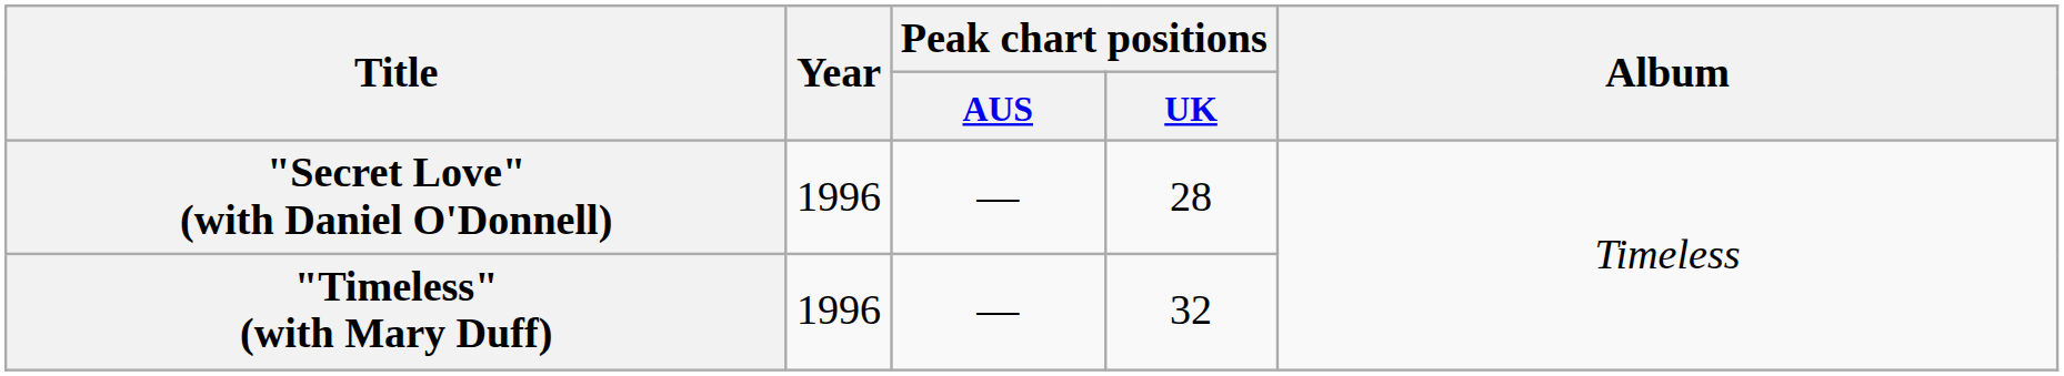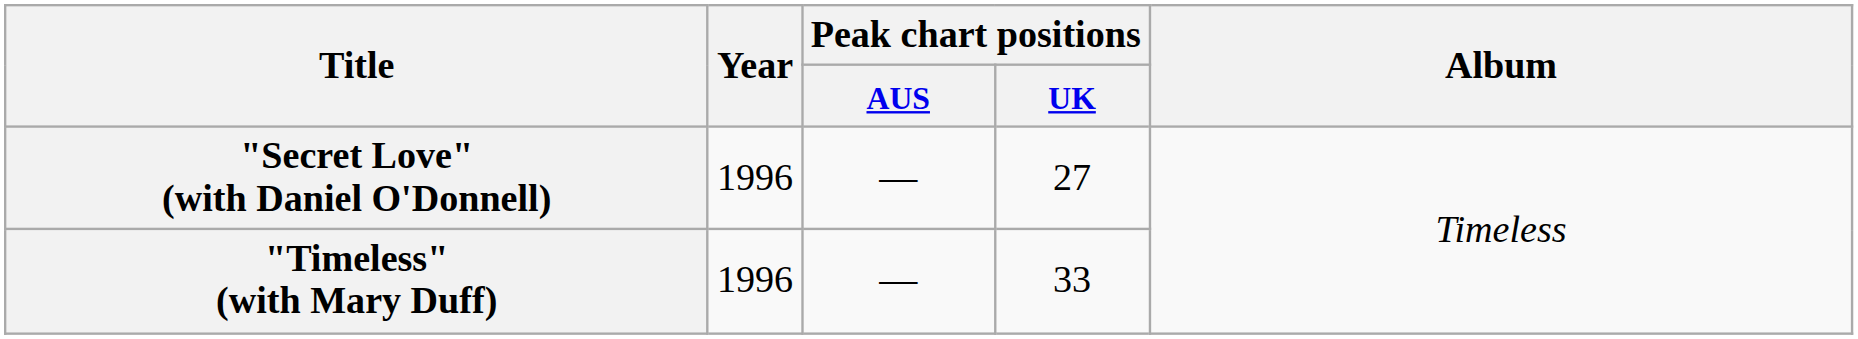"Secret Love" (with Daniel O'Donnell) | Peak chart positions / UK: 28 -> 27
"Timeless" (with Mary Duff) | Peak chart positions / UK: 32 -> 33
